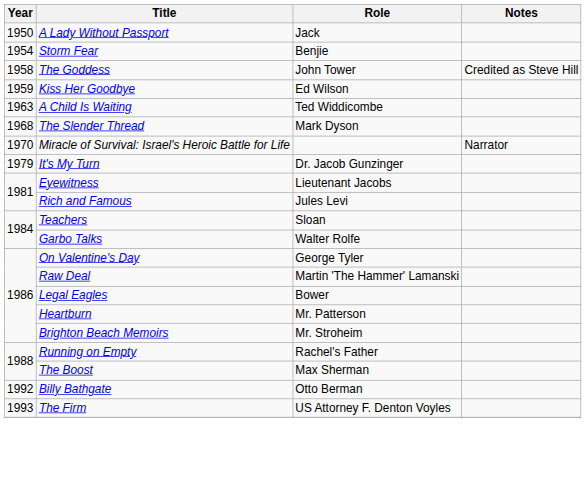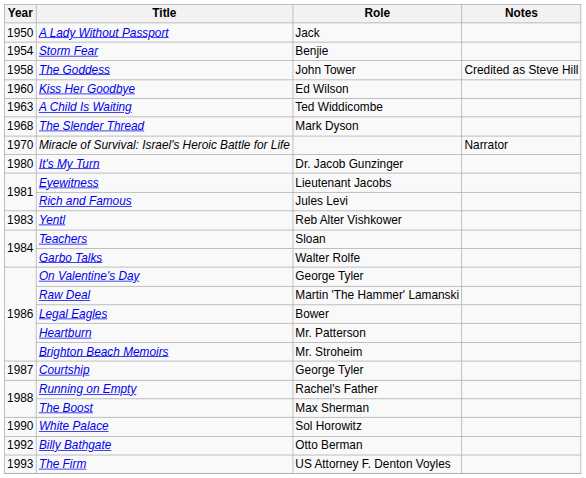Kiss Her Goodbye | Year: 1959 -> 1960
It's My Turn | Year: 1979 -> 1980
+ row: 1983 | Yentl | Reb Alter Vishkower
+ row: 1987 | Courtship | George Tyler
+ row: 1990 | White Palace | Sol Horowitz
